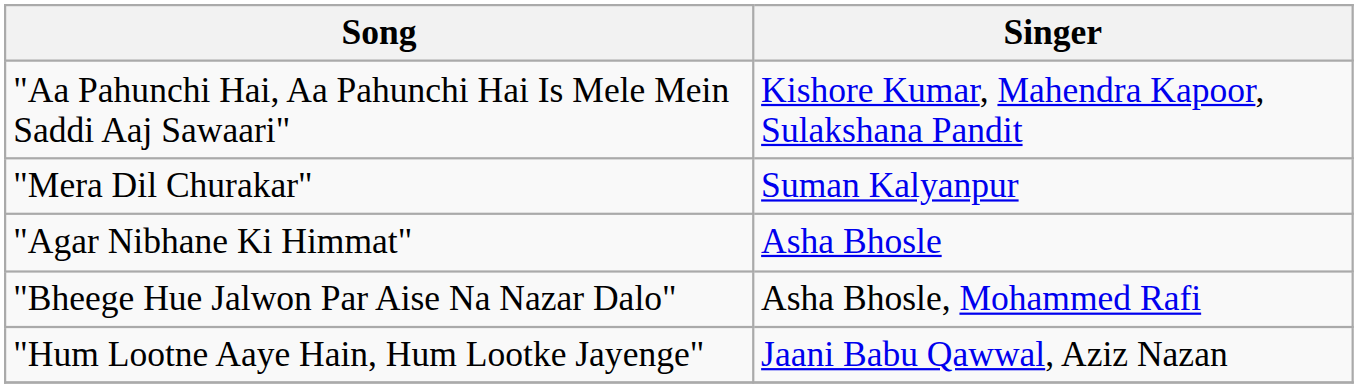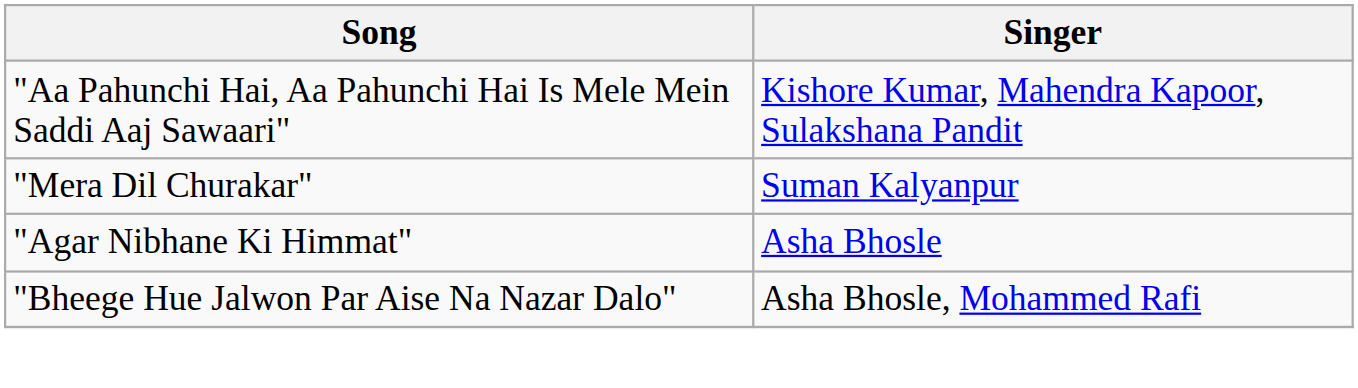- row: "Hum Lootne Aaye Hain, Hum Lootke Jayenge" | Jaani Babu Qawwal, Aziz Nazan
